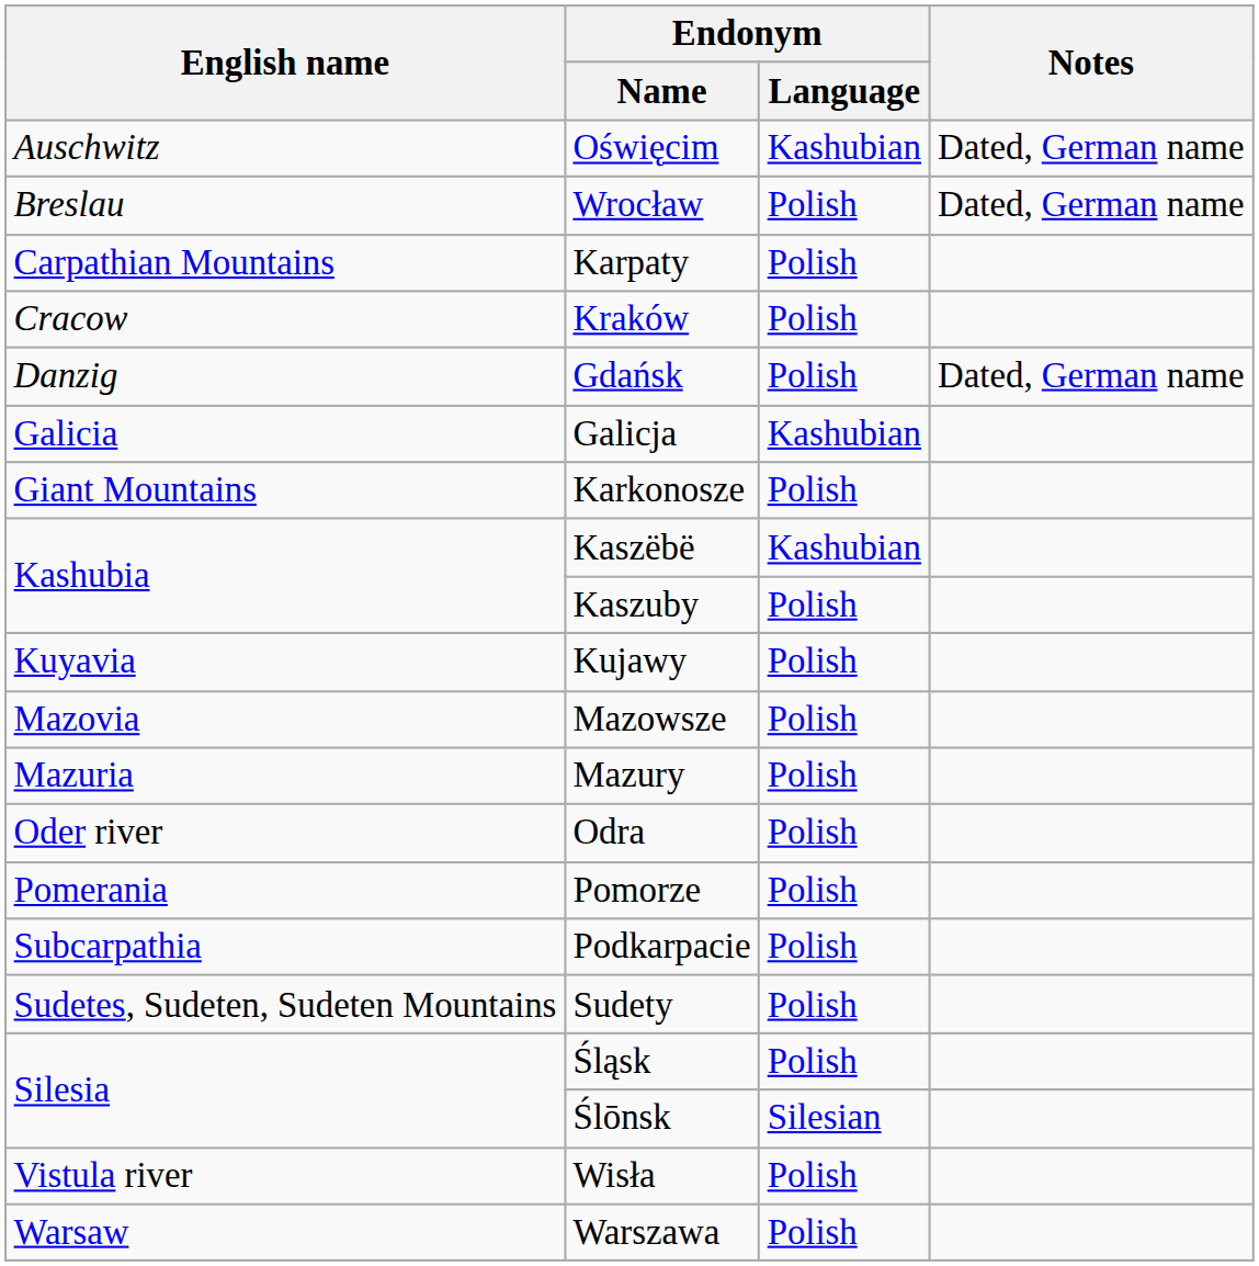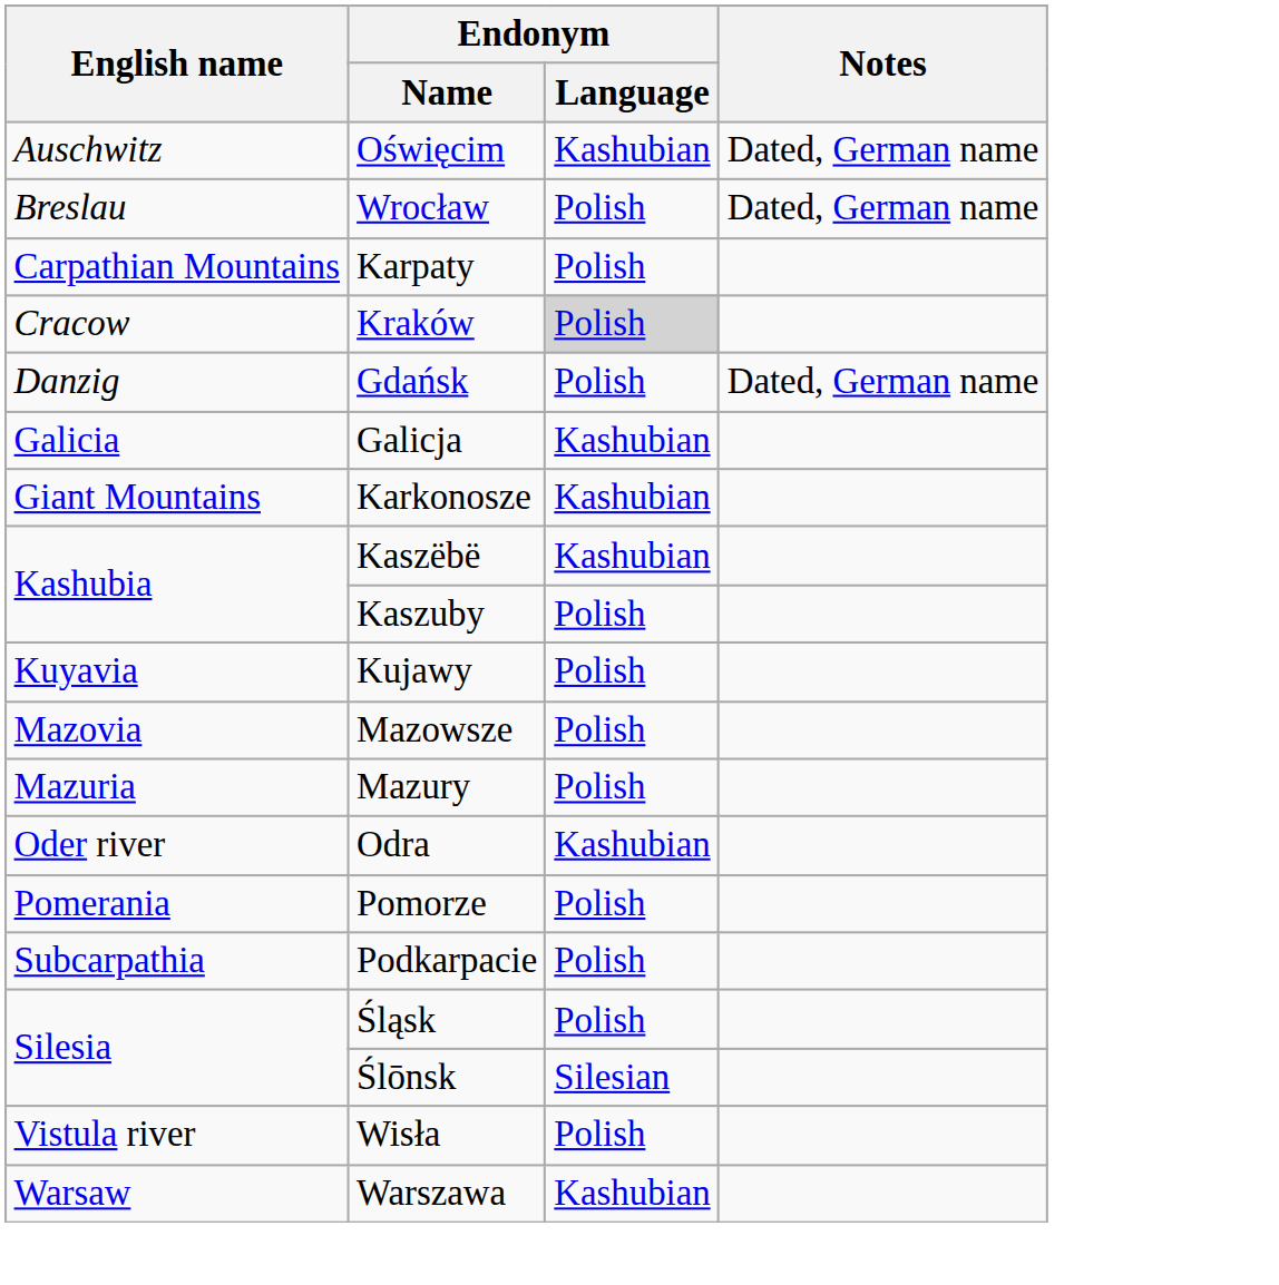Kraków | Endonym / Language: no background -> lightgrey background
Karkonosze | Endonym / Language: Polish -> Kashubian
Odra | Endonym / Language: Polish -> Kashubian
- row: Sudetes, Sudeten, Sudeten Mountains | Sudety | Polish
Warszawa | Endonym / Language: Polish -> Kashubian
